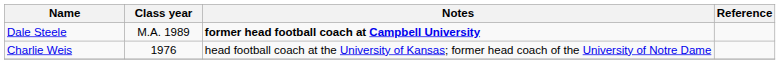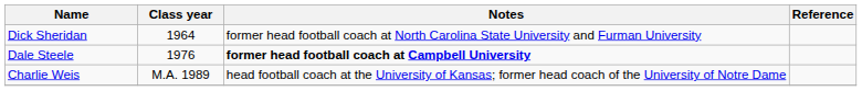+ row: Dick Sheridan | 1964 | former head football coach at North Carolina State University and Furman University
Dale Steele | Class year: M.A. 1989 -> 1976
Charlie Weis | Class year: 1976 -> M.A. 1989
